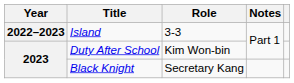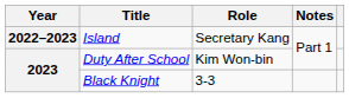Island | Role: 3-3 -> Secretary Kang
Black Knight | Role: Secretary Kang -> 3-3
